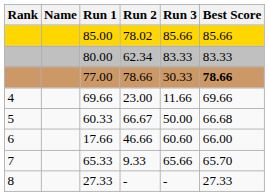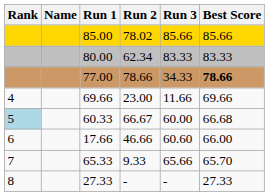77.00 | Run 3: 30.33 -> 34.33
60.33 | Rank: no background -> lightblue background
60.33 | Run 3: 50.00 -> 60.00
